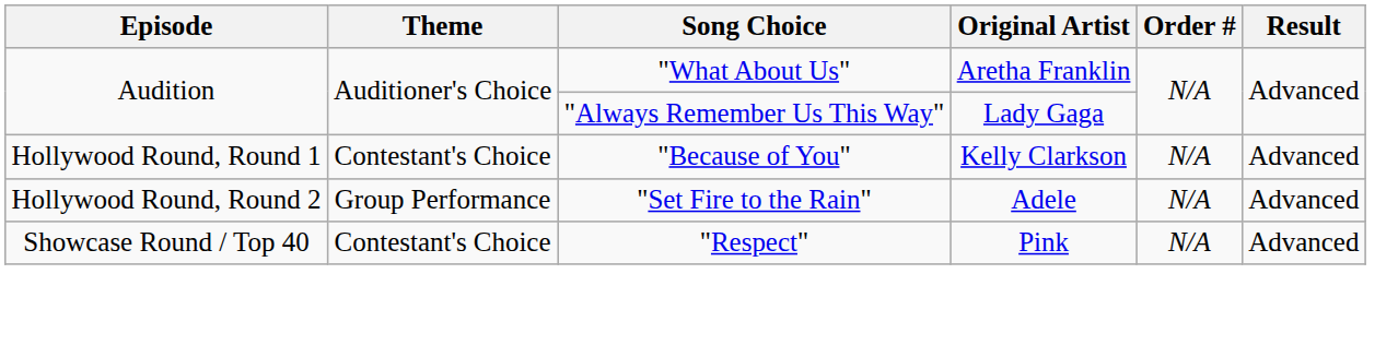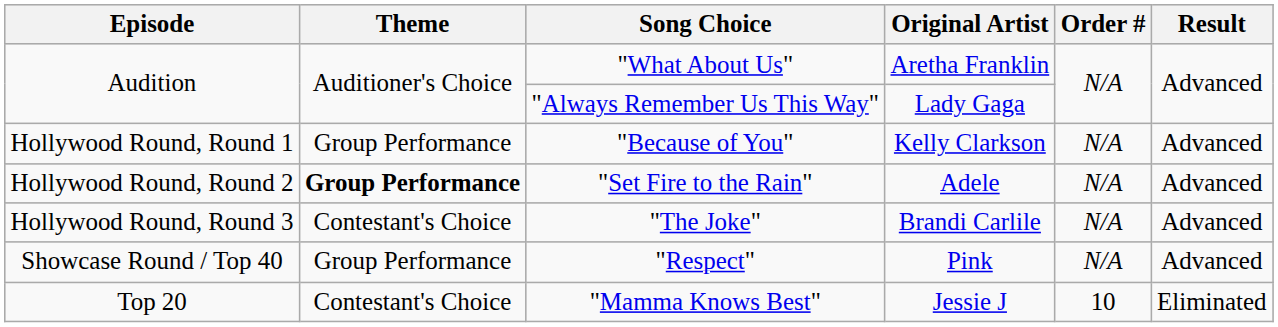"Because of You" | Theme: Contestant's Choice -> Group Performance
"Set Fire to the Rain" | Theme: normal -> bold
+ row: Hollywood Round, Round 3 | Contestant's Choice | "The Joke" | Brandi Carlile | N/A | Advanced
"Respect" | Theme: Contestant's Choice -> Group Performance
+ row: Top 20 | Contestant's Choice | "Mamma Knows Best" | Jessie J | 10 | Eliminated
